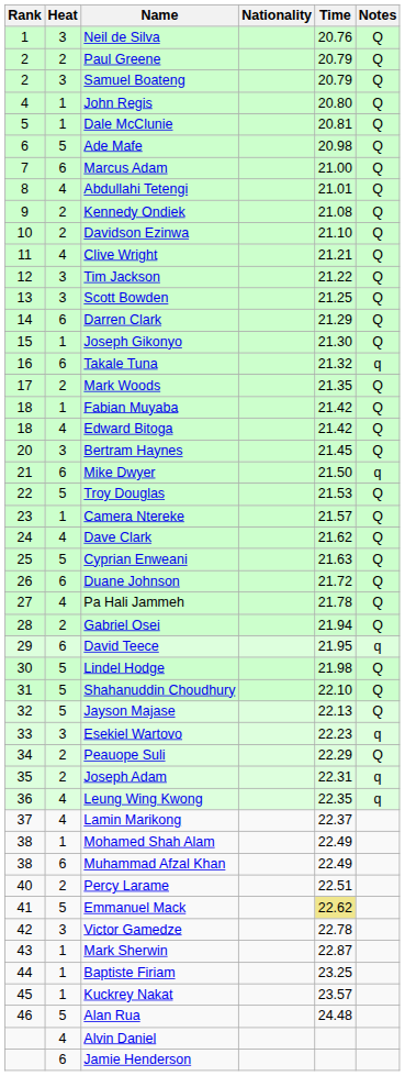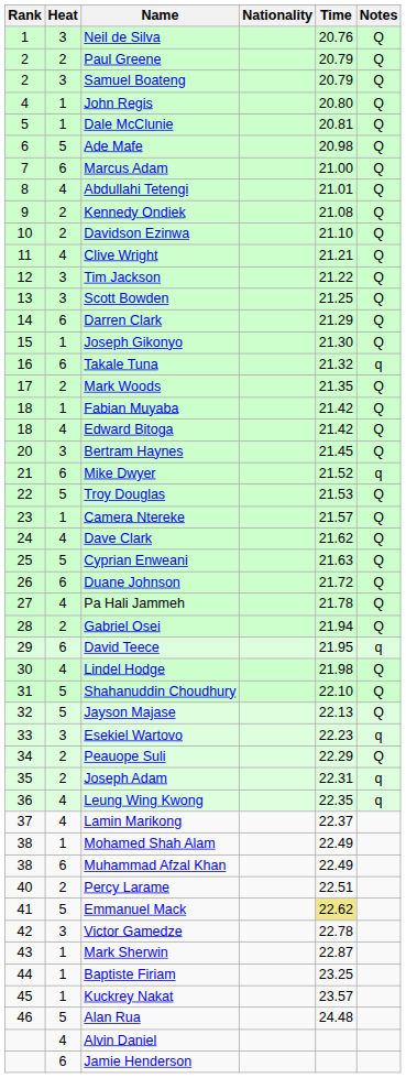Mike Dwyer | Time: 21.50 -> 21.52
Lindel Hodge | Heat: 5 -> 4
